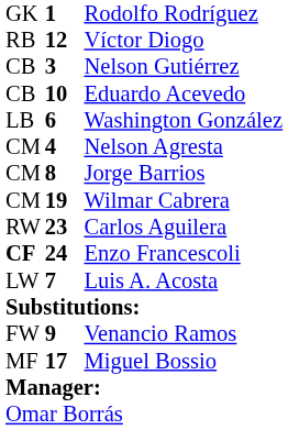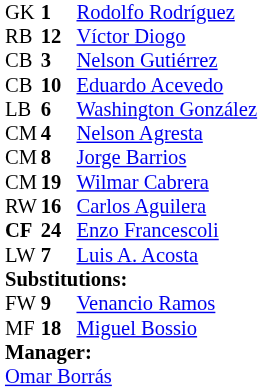Carlos Aguilera | column 2: 23 -> 16
Miguel Bossio | column 2: 17 -> 18
